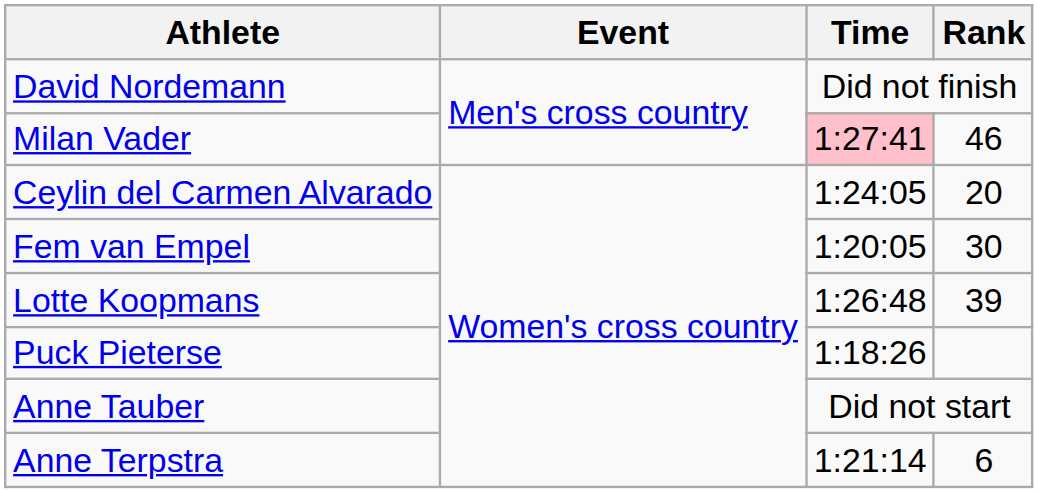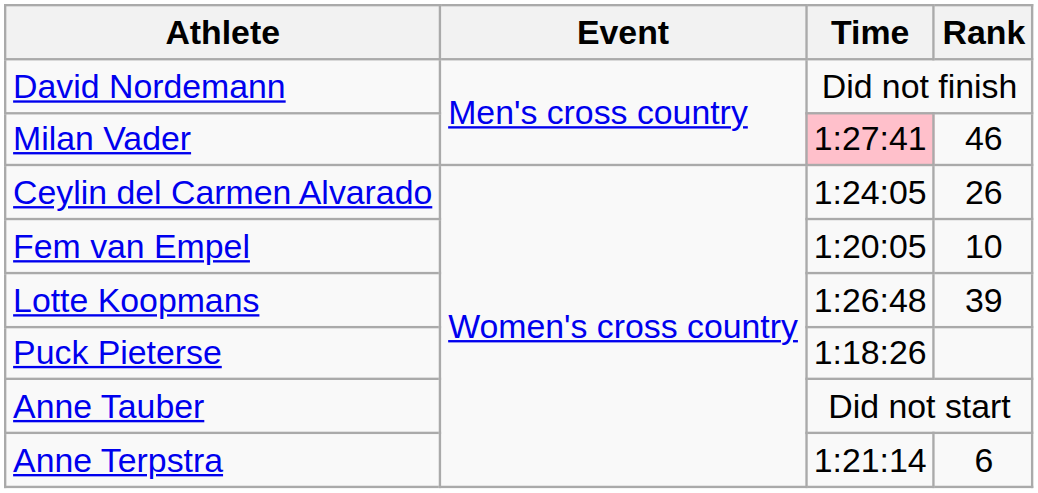Ceylin del Carmen Alvarado | Rank: 20 -> 26
Fem van Empel | Rank: 30 -> 10
